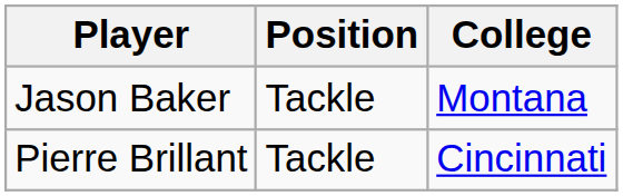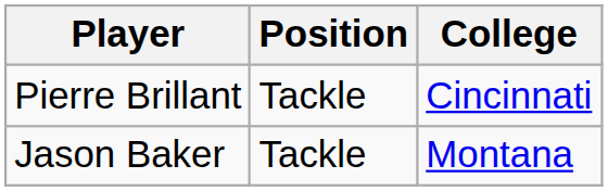rows swapped: Jason Baker <-> Pierre Brillant
